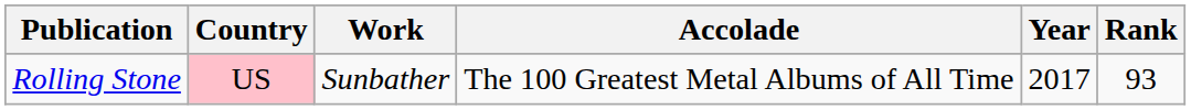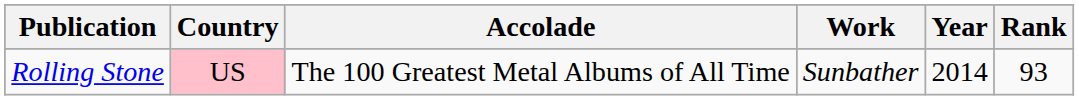columns swapped: Work <-> Accolade
Rolling Stone | Year: 2017 -> 2014
